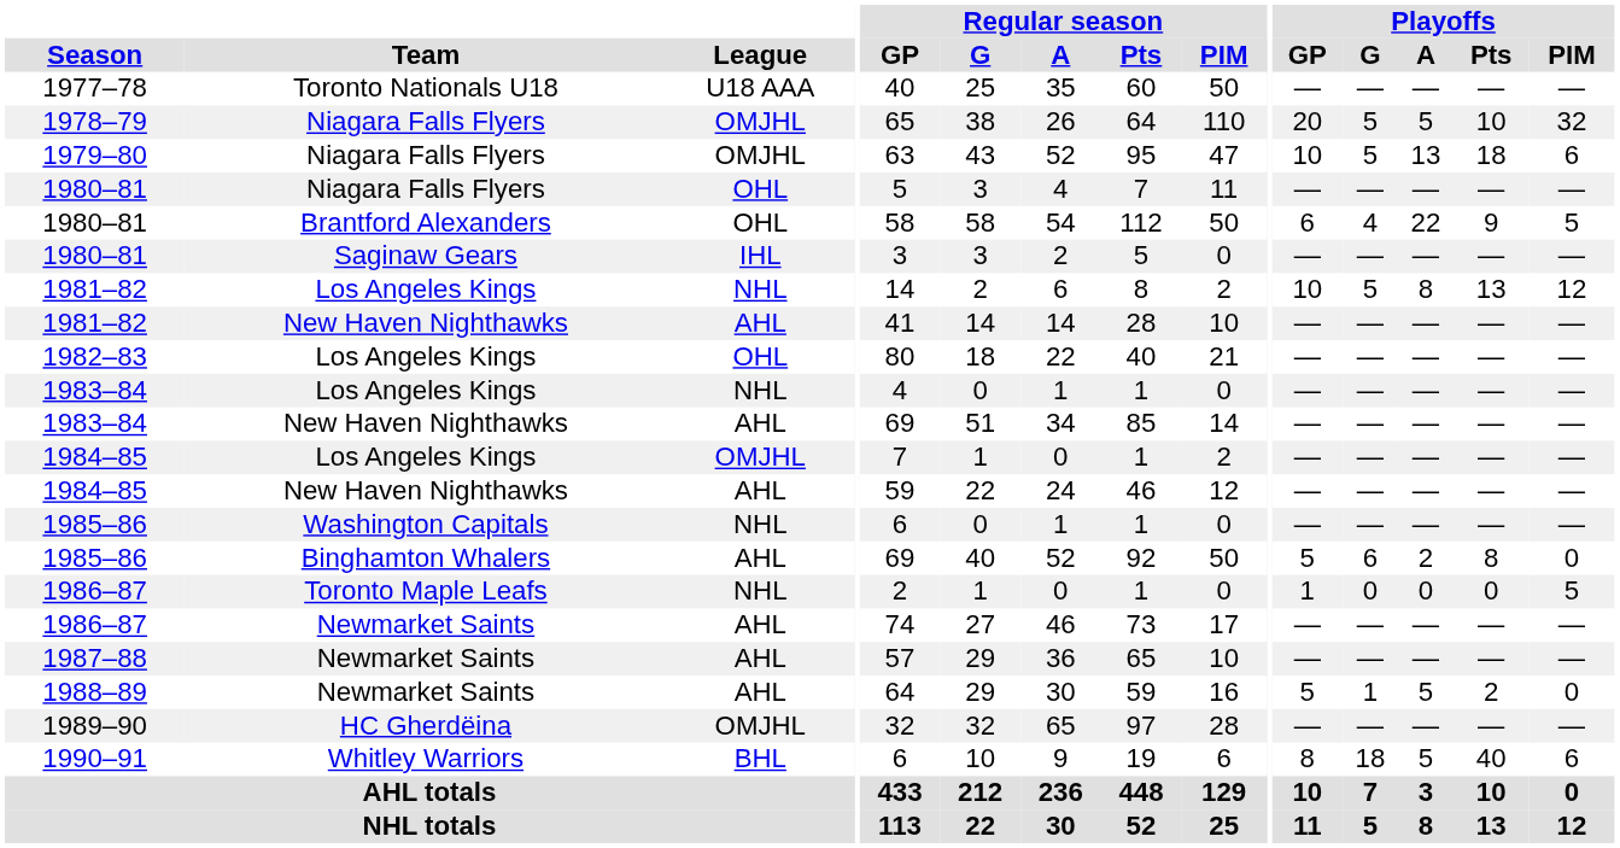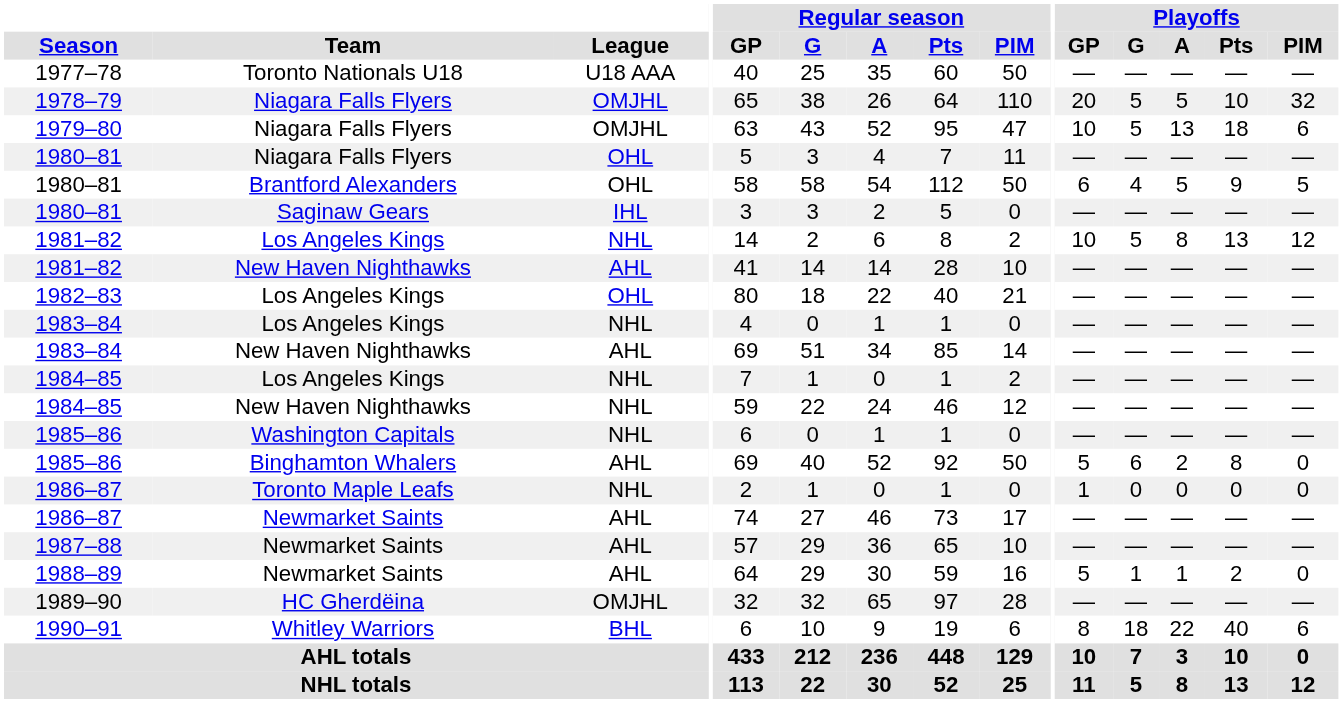1980–81 / Brantford Alexanders | Playoffs / A: 22 -> 5
1984–85 / Los Angeles Kings | League: OMJHL -> NHL
1984–85 / New Haven Nighthawks | League: AHL -> NHL
1986–87 / Toronto Maple Leafs | Playoffs / PIM: 5 -> 0
1988–89 | Playoffs / A: 5 -> 1
1990–91 | Playoffs / A: 5 -> 22
